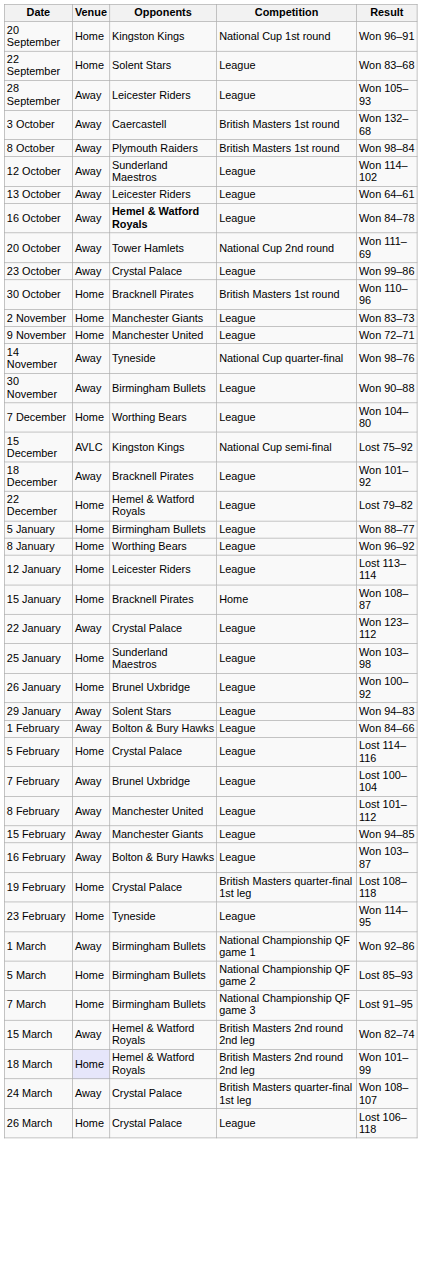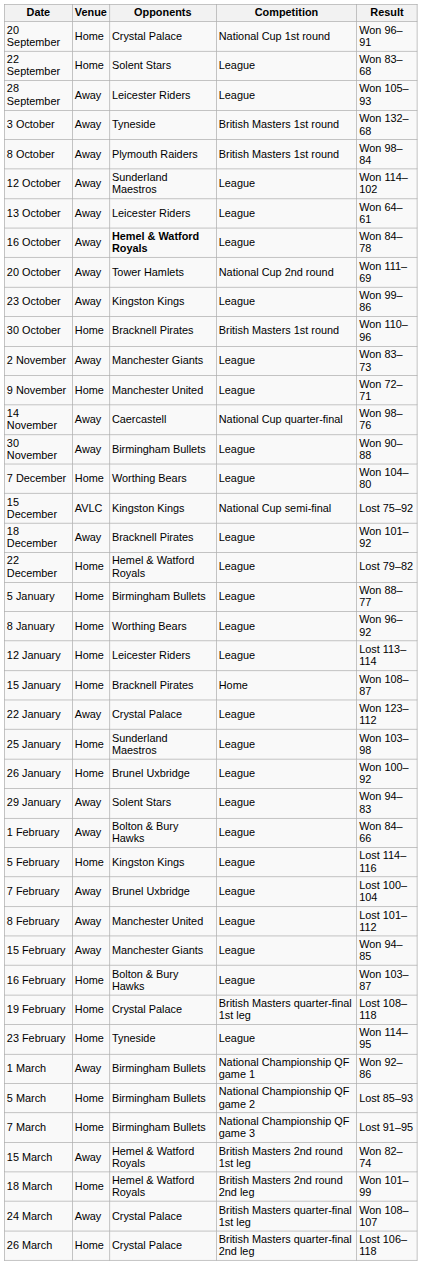20 September | Opponents: Kingston Kings -> Crystal Palace
3 October | Opponents: Caercastell -> Tyneside
23 October | Opponents: Crystal Palace -> Kingston Kings
2 November | Venue: Home -> Away
14 November | Opponents: Tyneside -> Caercastell
5 February | Opponents: Crystal Palace -> Kingston Kings
16 February | Venue: Away -> Home
15 March | Competition: British Masters 2nd round 2nd leg -> British Masters 2nd round 1st leg
18 March | Venue: lavender background -> no background
26 March | Competition: League -> British Masters quarter-final 2nd leg
